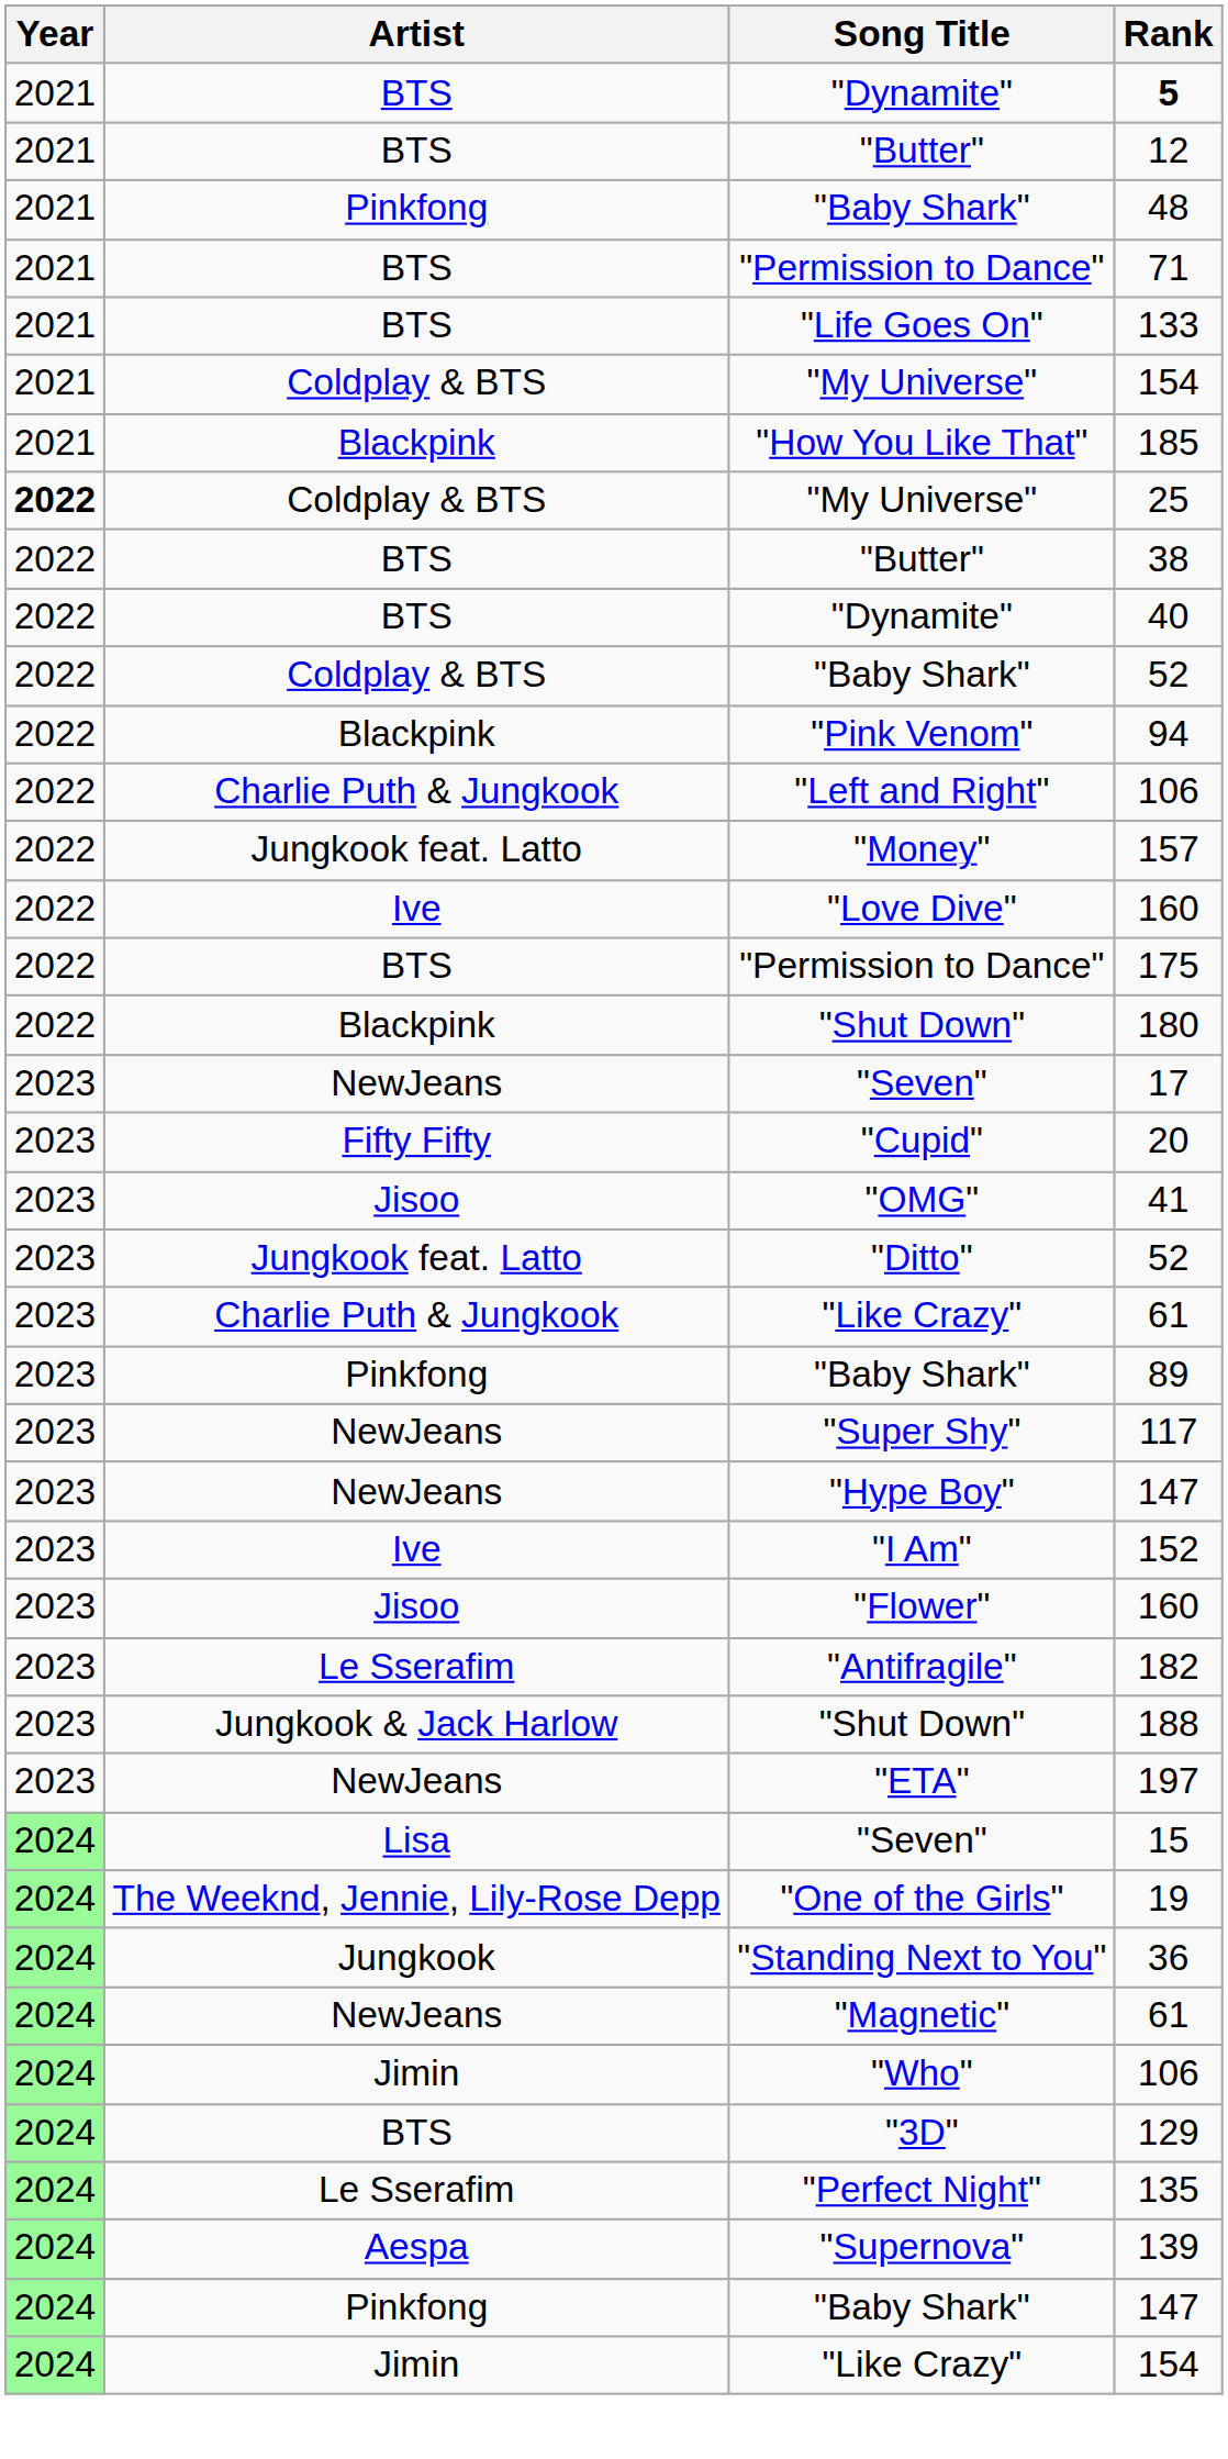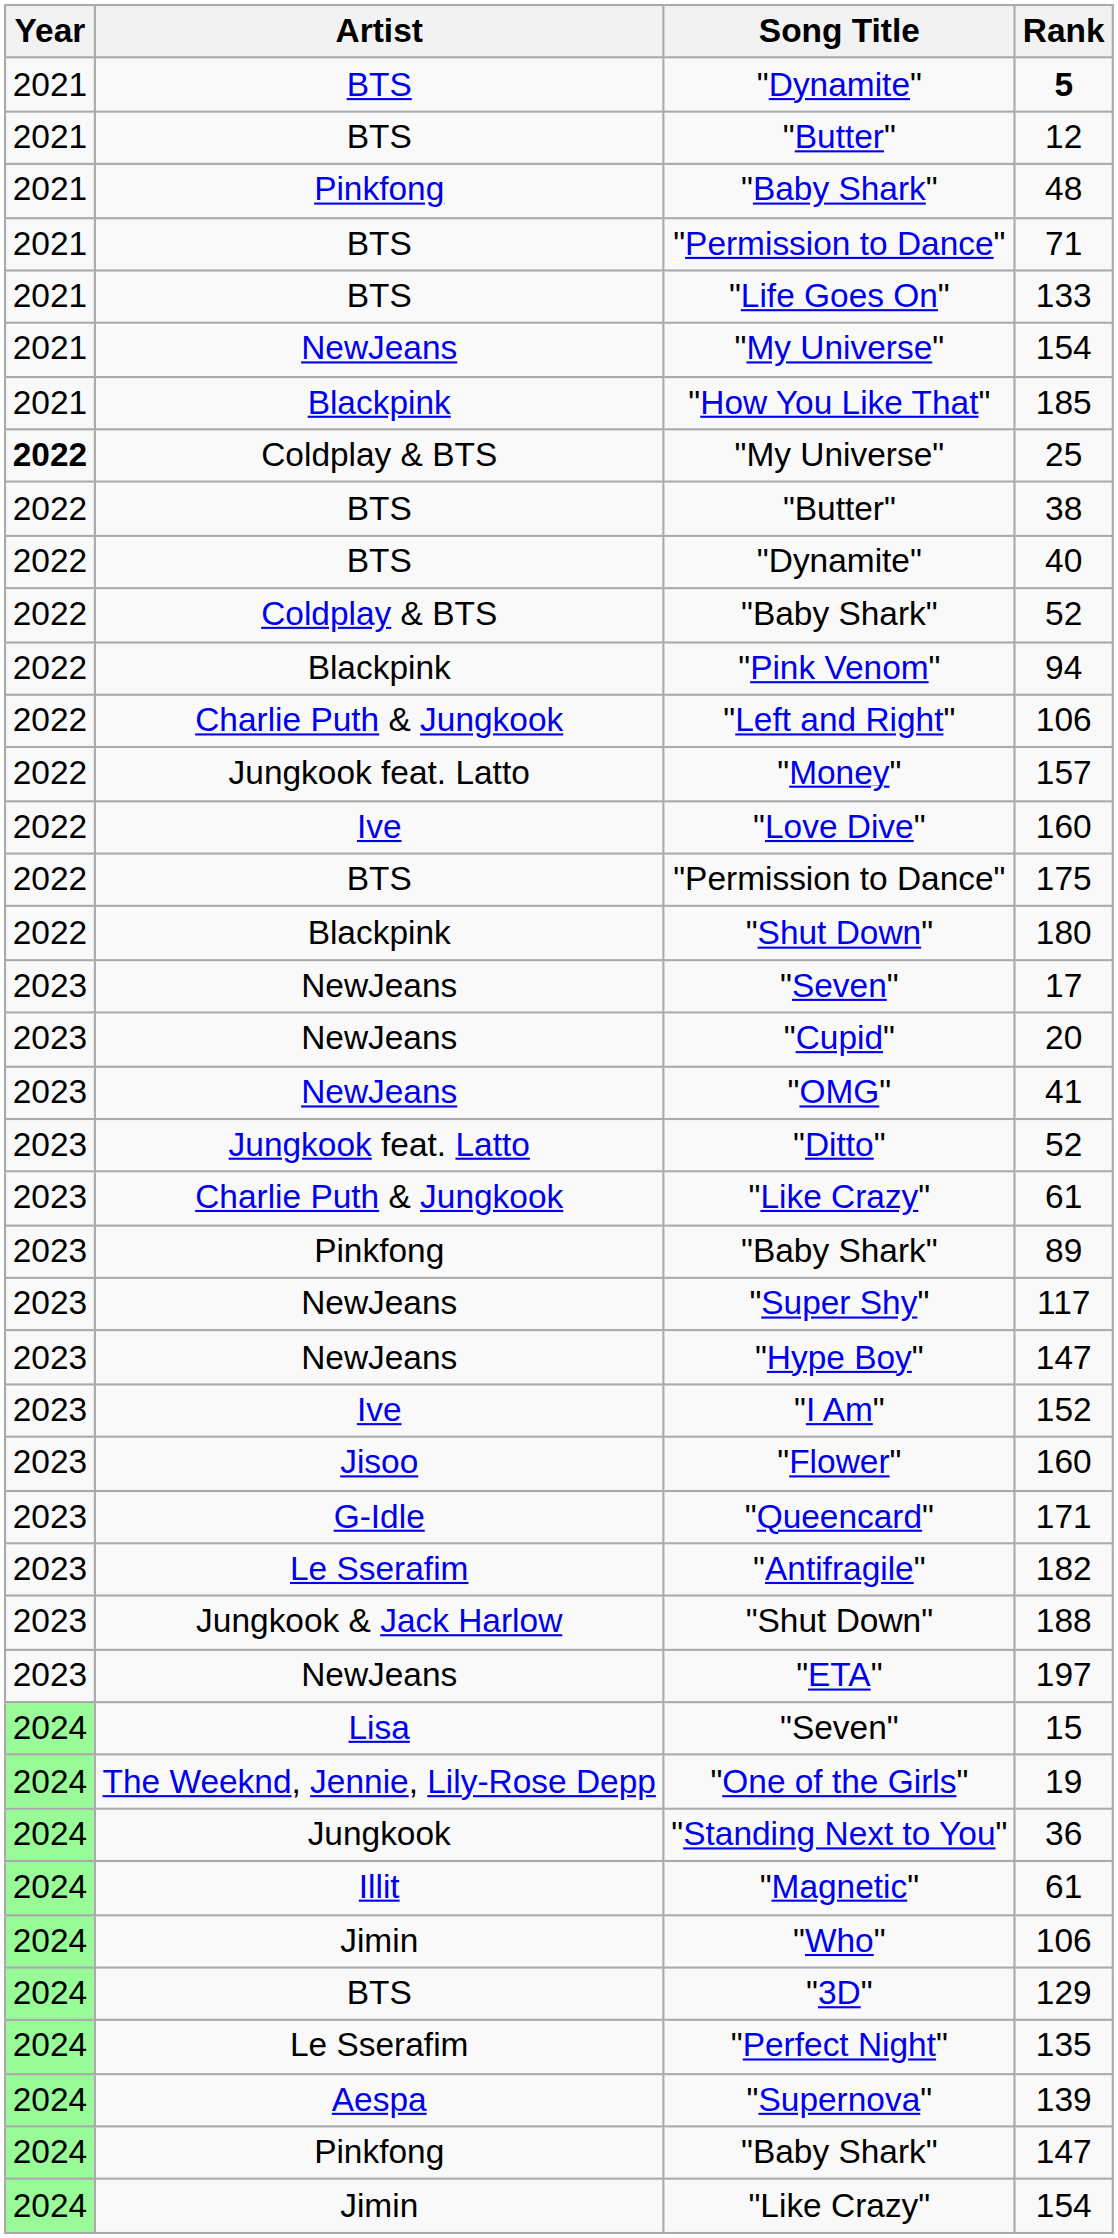"My Universe" / 154 | Artist: Coldplay & BTS -> NewJeans
20 | Artist: Fifty Fifty -> NewJeans
41 | Artist: Jisoo -> NewJeans
+ row: 2023 | G-Idle | "Queencard" | 171
"Magnetic" / 61 | Artist: NewJeans -> Illit
